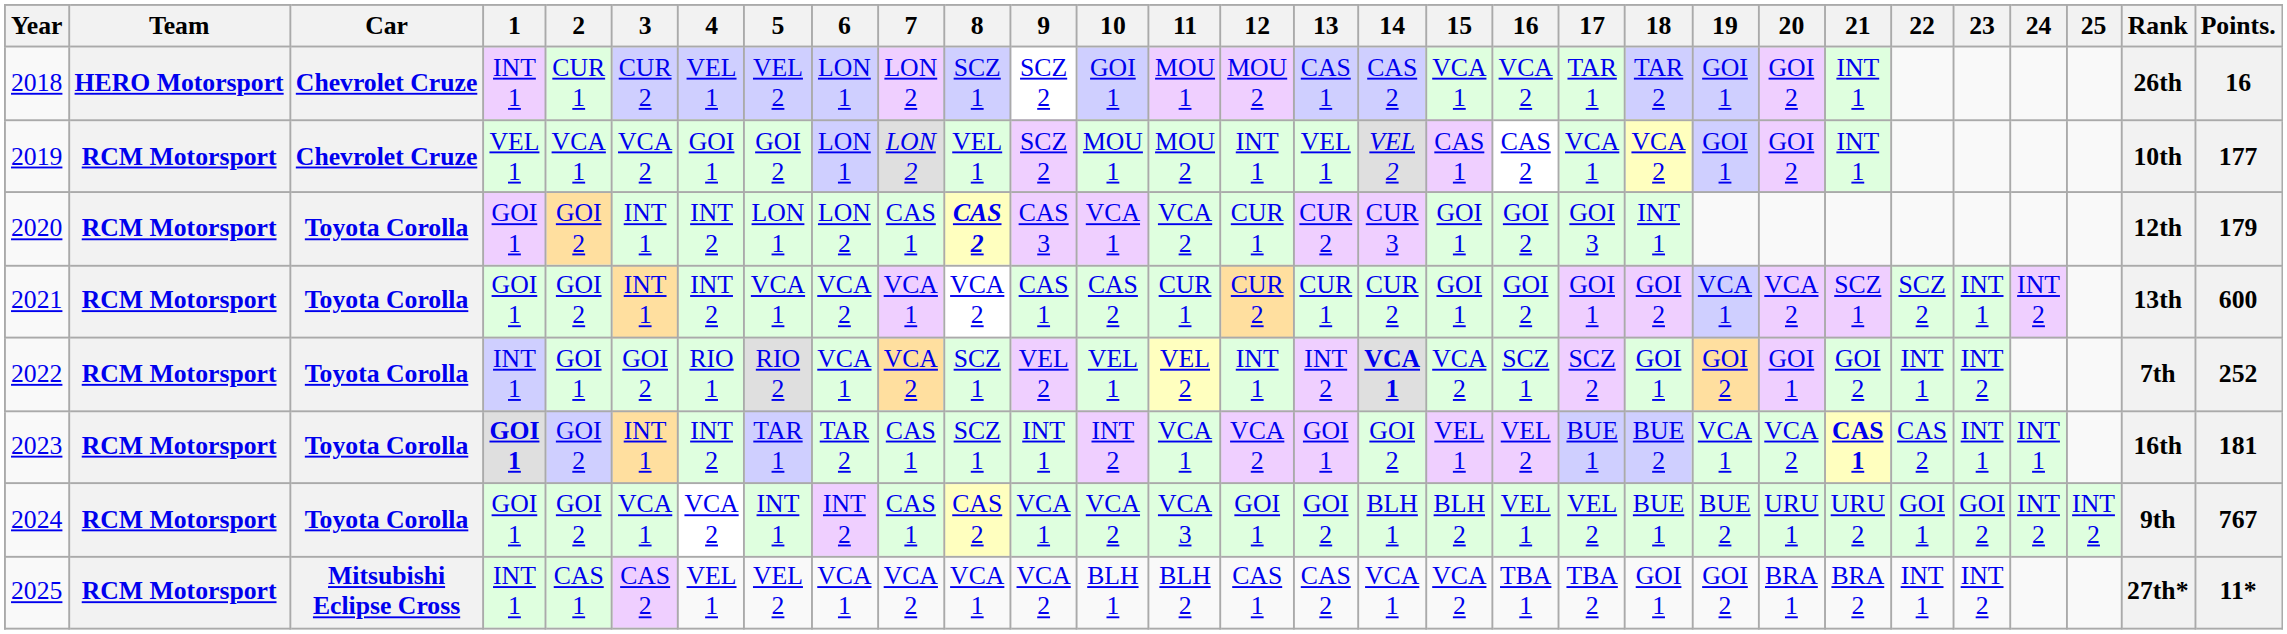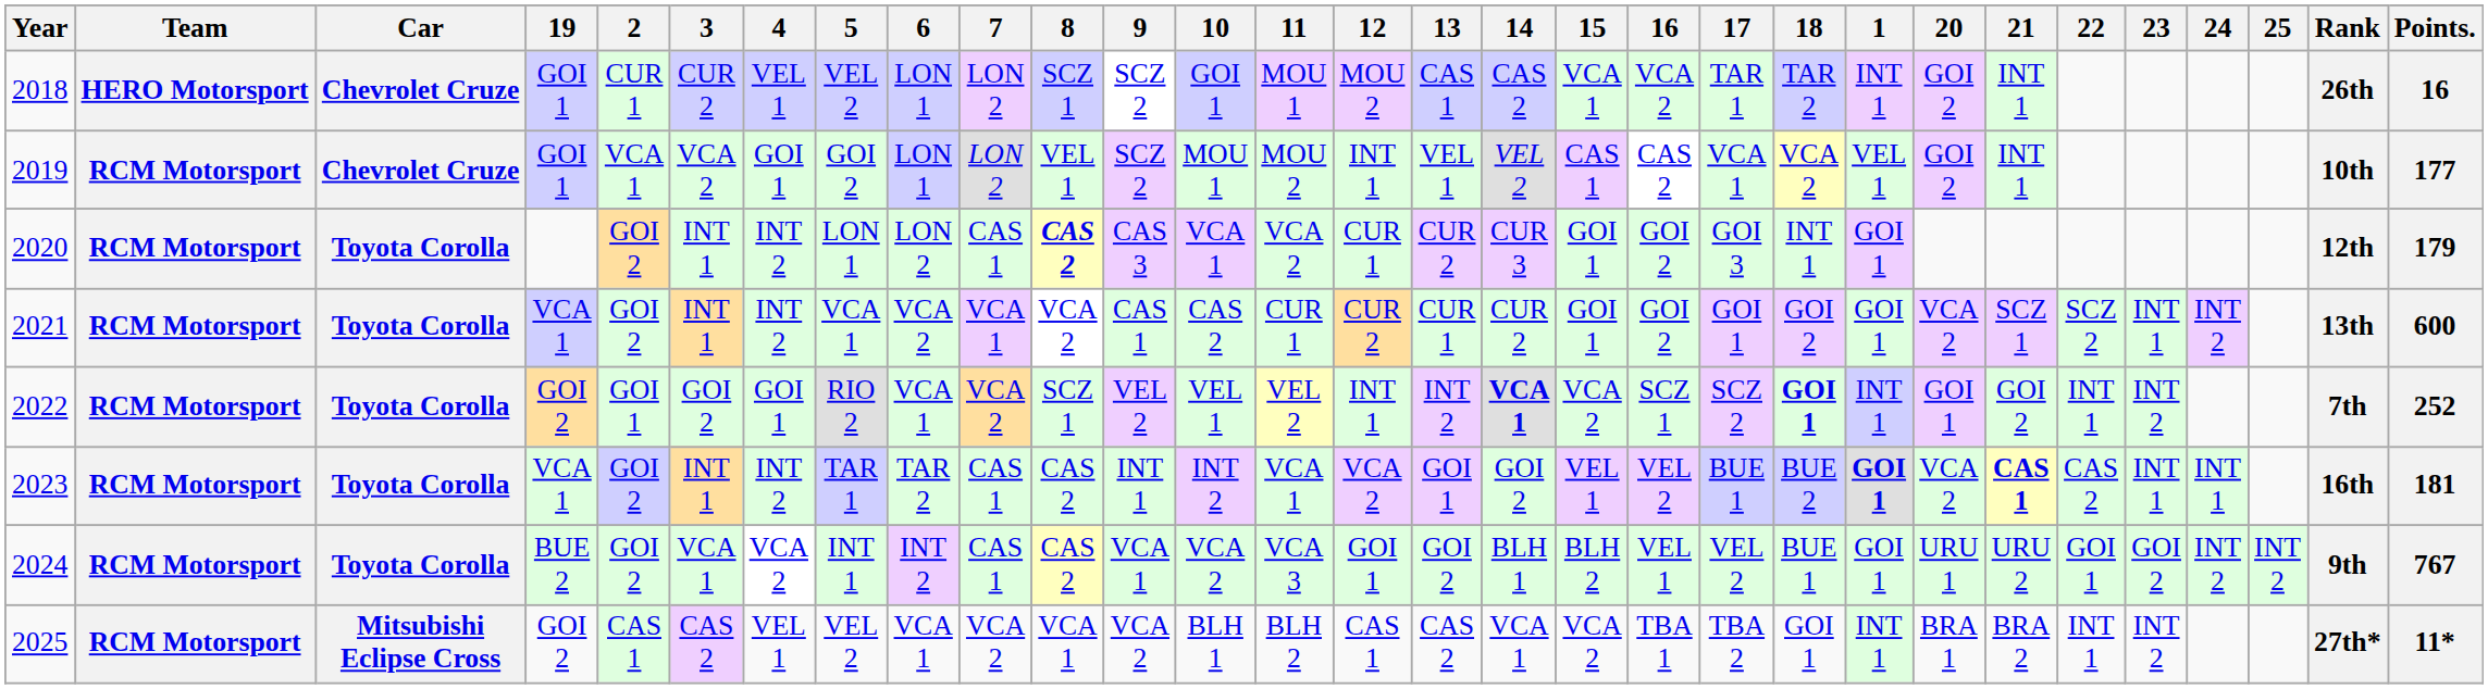columns swapped: 1 <-> 19
2022 | 4: RIO 1 -> GOI 1
2022 | 18: normal -> bold
2023 | 8: SCZ 1 -> CAS 2
